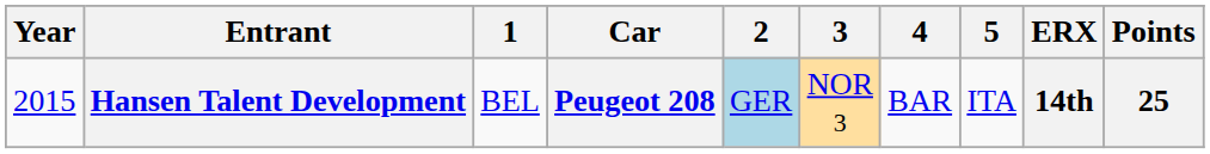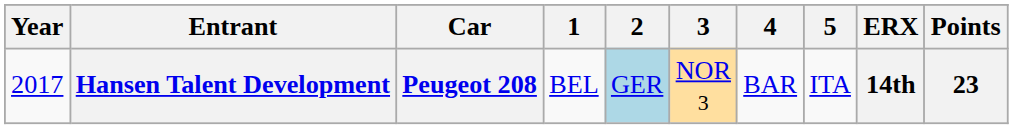columns swapped: Car <-> 1
Hansen Talent Development | Year: 2015 -> 2017
Hansen Talent Development | Points: 25 -> 23
